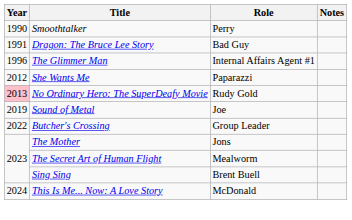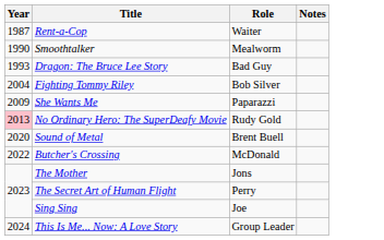+ row: 1987 | Rent-a-Cop | Waiter
Smoothtalker | Role: Perry -> Mealworm
Dragon: The Bruce Lee Story | Year: 1991 -> 1993
- row: 1996 | The Glimmer Man | Internal Affairs Agent #1
+ row: 2004 | Fighting Tommy Riley | Bob Silver
She Wants Me | Year: 2012 -> 2009
Sound of Metal | Year: 2019 -> 2020
Sound of Metal | Role: Joe -> Brent Buell
Butcher's Crossing | Role: Group Leader -> McDonald
The Secret Art of Human Flight | Role: Mealworm -> Perry
Sing Sing | Role: Brent Buell -> Joe
This Is Me... Now: A Love Story | Role: McDonald -> Group Leader
